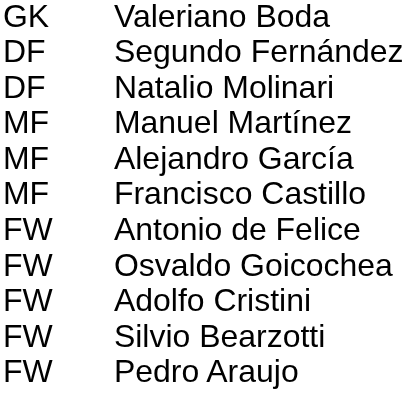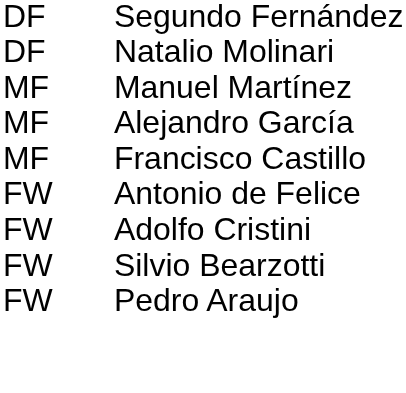- row: GK | Valeriano Boda
- row: FW | Osvaldo Goicochea
